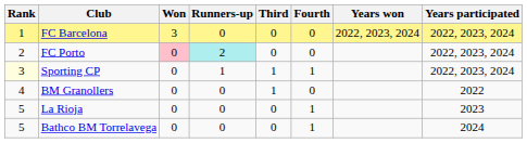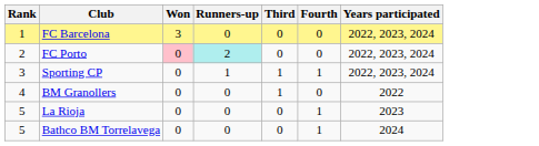- column: Years won | 2022, 2023, 2024
Sporting CP | Rank: lightyellow background -> no background
